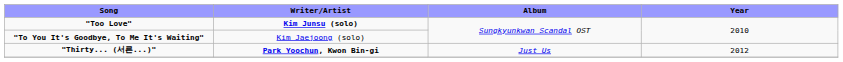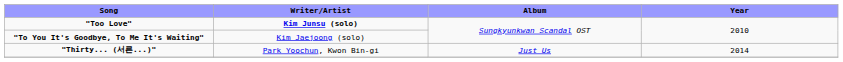"Thirty... (서른...)" | Writer/Artist: bold -> normal
"Thirty... (서른...)" | Year: 2012 -> 2014
